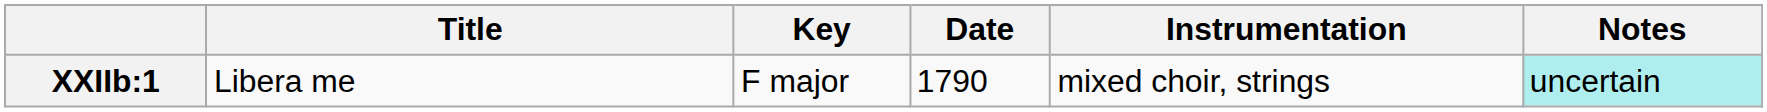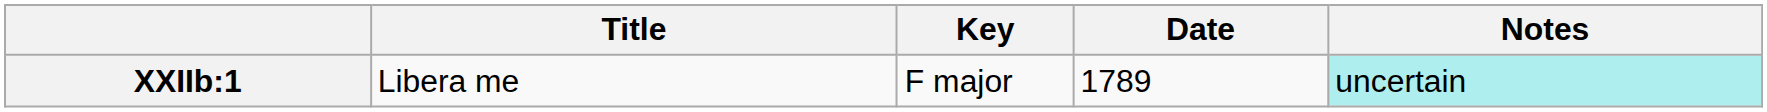- column: Instrumentation | mixed choir, strings
XXIIb:1 | Date: 1790 -> 1789
